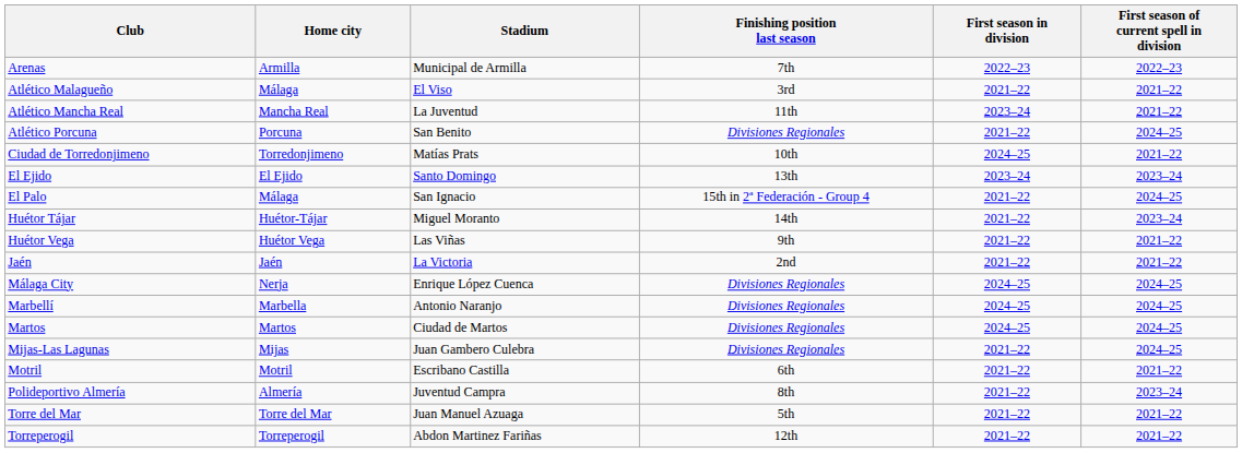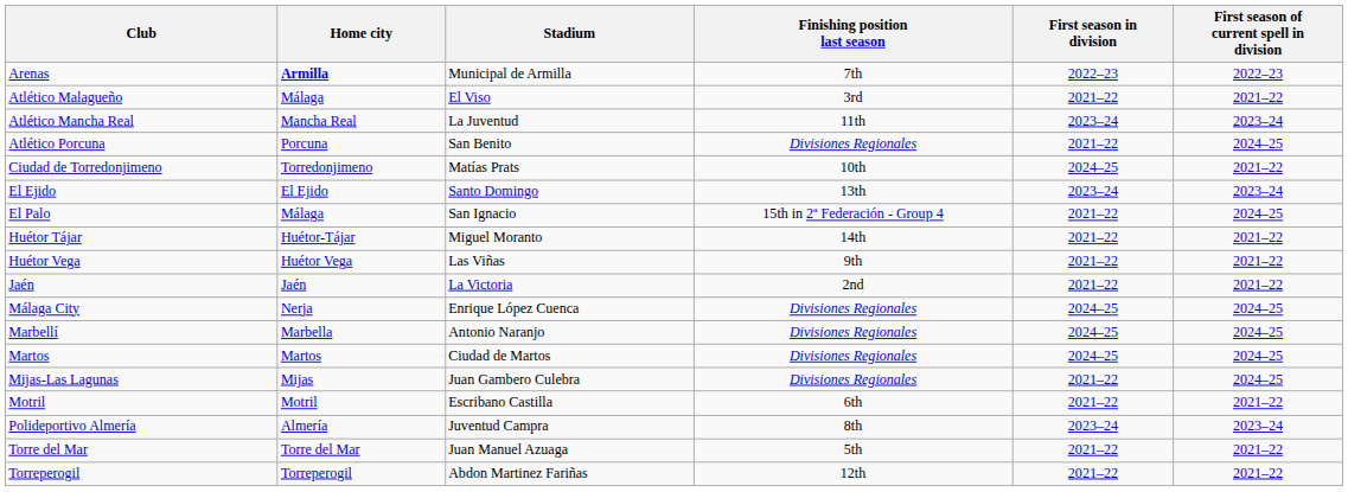Arenas | Home city: normal -> bold
Atlético Mancha Real | First season of current spell in division: 2021–22 -> 2023–24
Huétor Tájar | First season of current spell in division: 2023–24 -> 2021–22
Polideportivo Almería | First season in division: 2021–22 -> 2023–24
